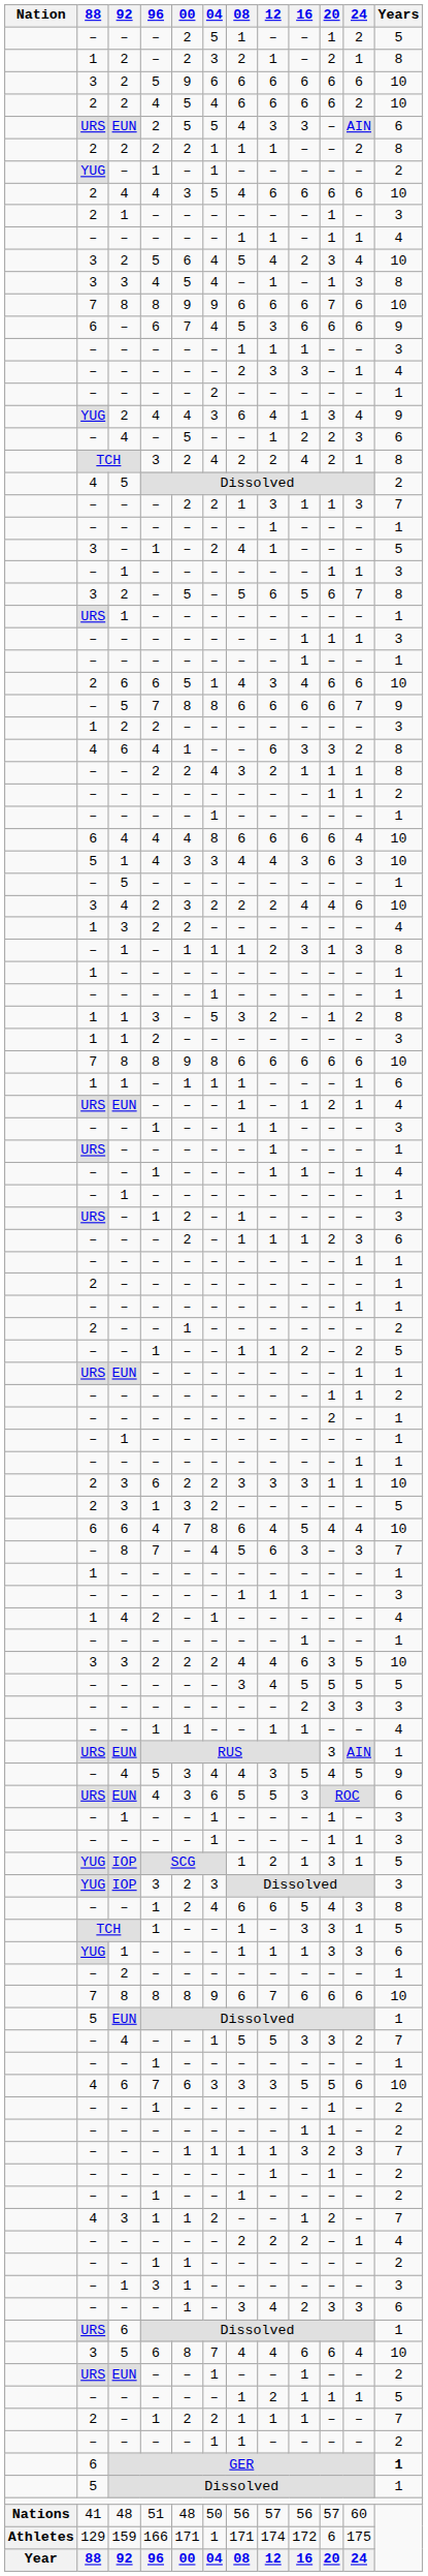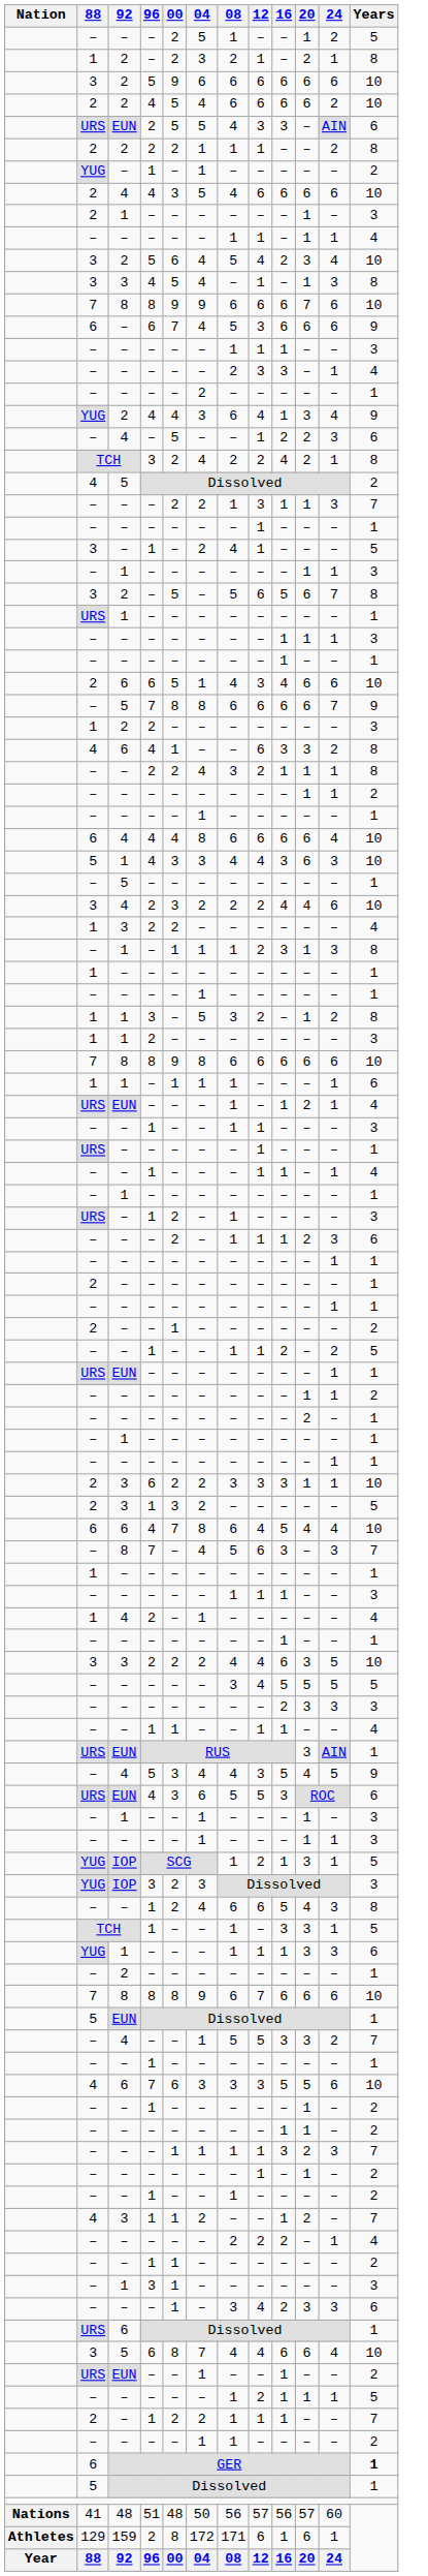159 | 96: 166 -> 2
159 | 00: 171 -> 8
159 | 04: 1 -> 172
159 | 12: 174 -> 6
159 | 16: 172 -> 1
159 | 24: 175 -> 1
